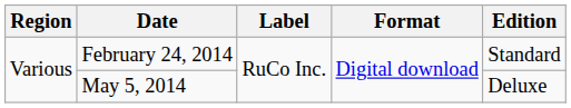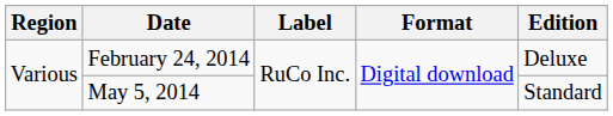February 24, 2014 | Edition: Standard -> Deluxe
May 5, 2014 | Edition: Deluxe -> Standard
